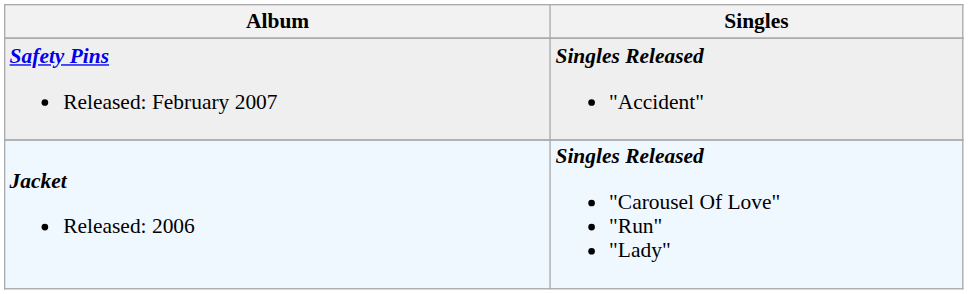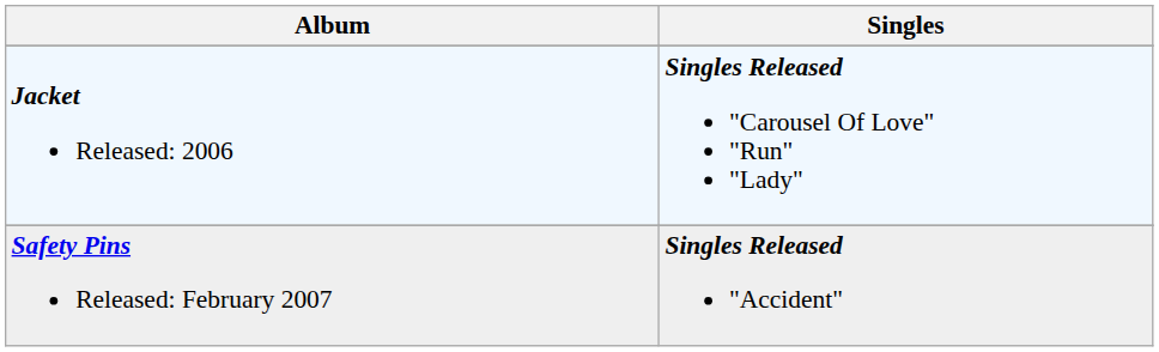rows swapped: Jacket Released: 2006 <-> Safety Pins Released: February 2007
